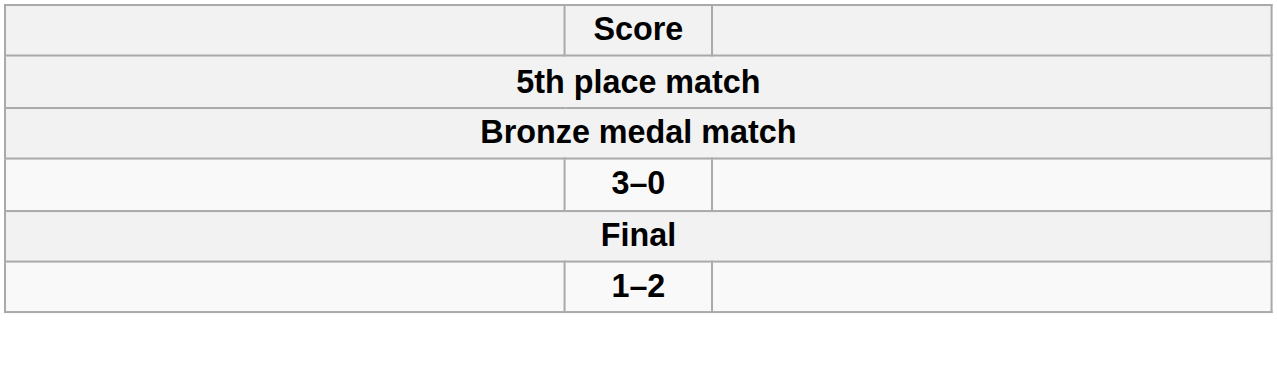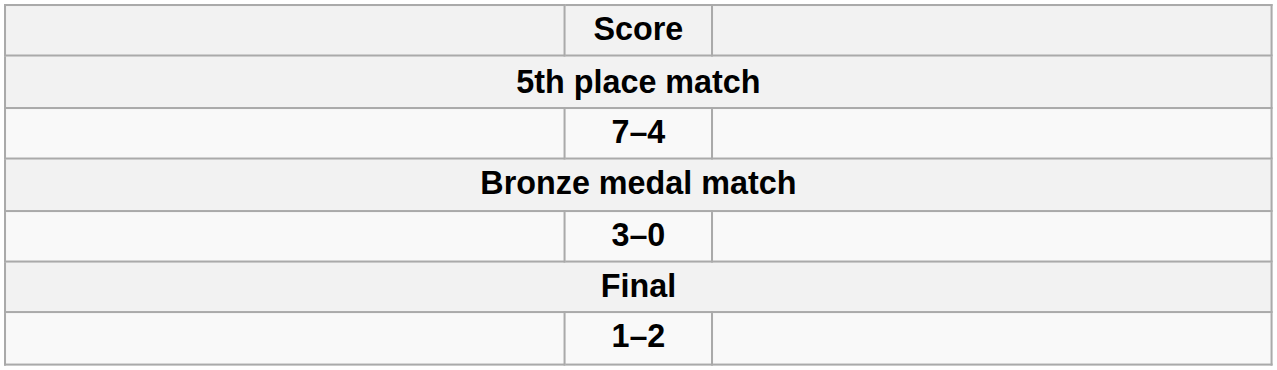+ row: 7–4
